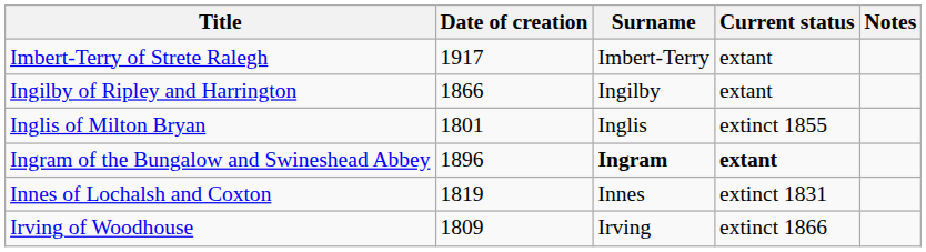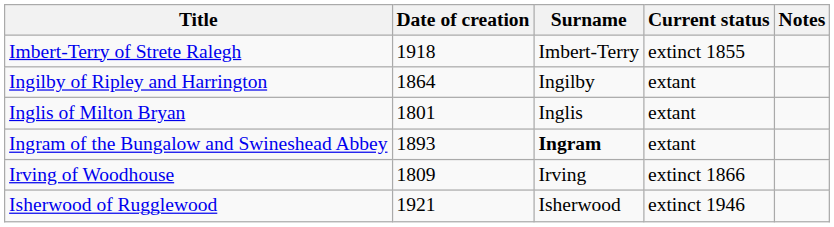Imbert-Terry of Strete Ralegh | Date of creation: 1917 -> 1918
Imbert-Terry of Strete Ralegh | Current status: extant -> extinct 1855
Ingilby of Ripley and Harrington | Date of creation: 1866 -> 1864
Inglis of Milton Bryan | Current status: extinct 1855 -> extant
Ingram of the Bungalow and Swineshead Abbey | Date of creation: 1896 -> 1893
Ingram of the Bungalow and Swineshead Abbey | Current status: bold -> normal
- row: Innes of Lochalsh and Coxton | 1819 | Innes | extinct 1831
+ row: Isherwood of Rugglewood | 1921 | Isherwood | extinct 1946
